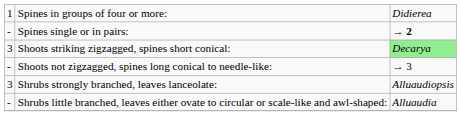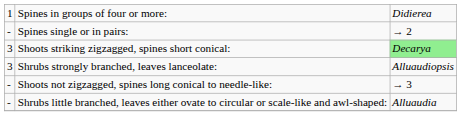Spines single or in pairs: | column 3: bold -> normal
rows swapped: Shoots not zigzagged, spines long conical to needle-like: <-> Shrubs strongly branched, leaves lanceolate:
